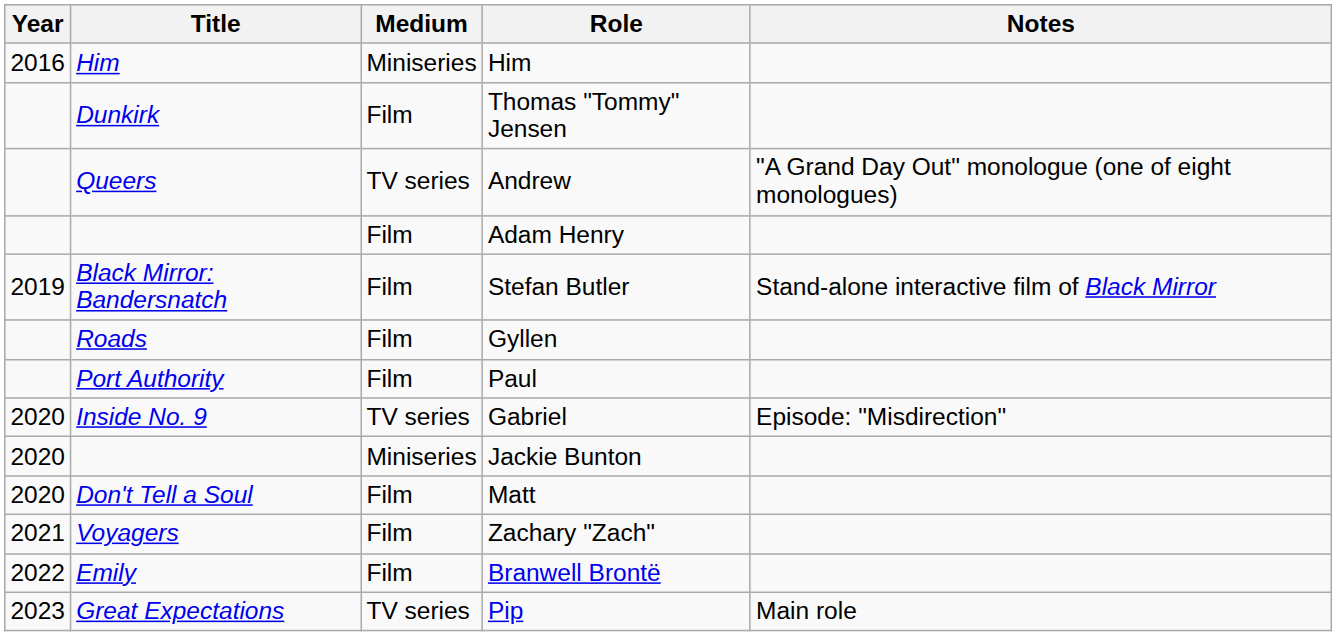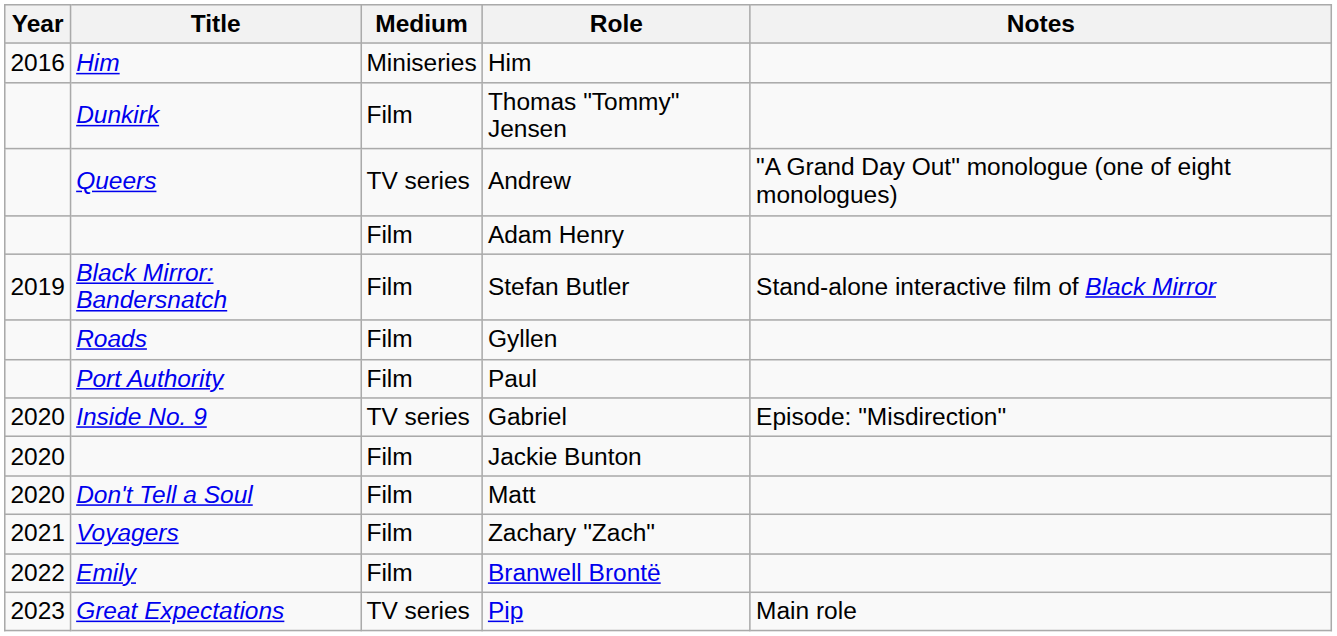Jackie Bunton | Medium: Miniseries -> Film
